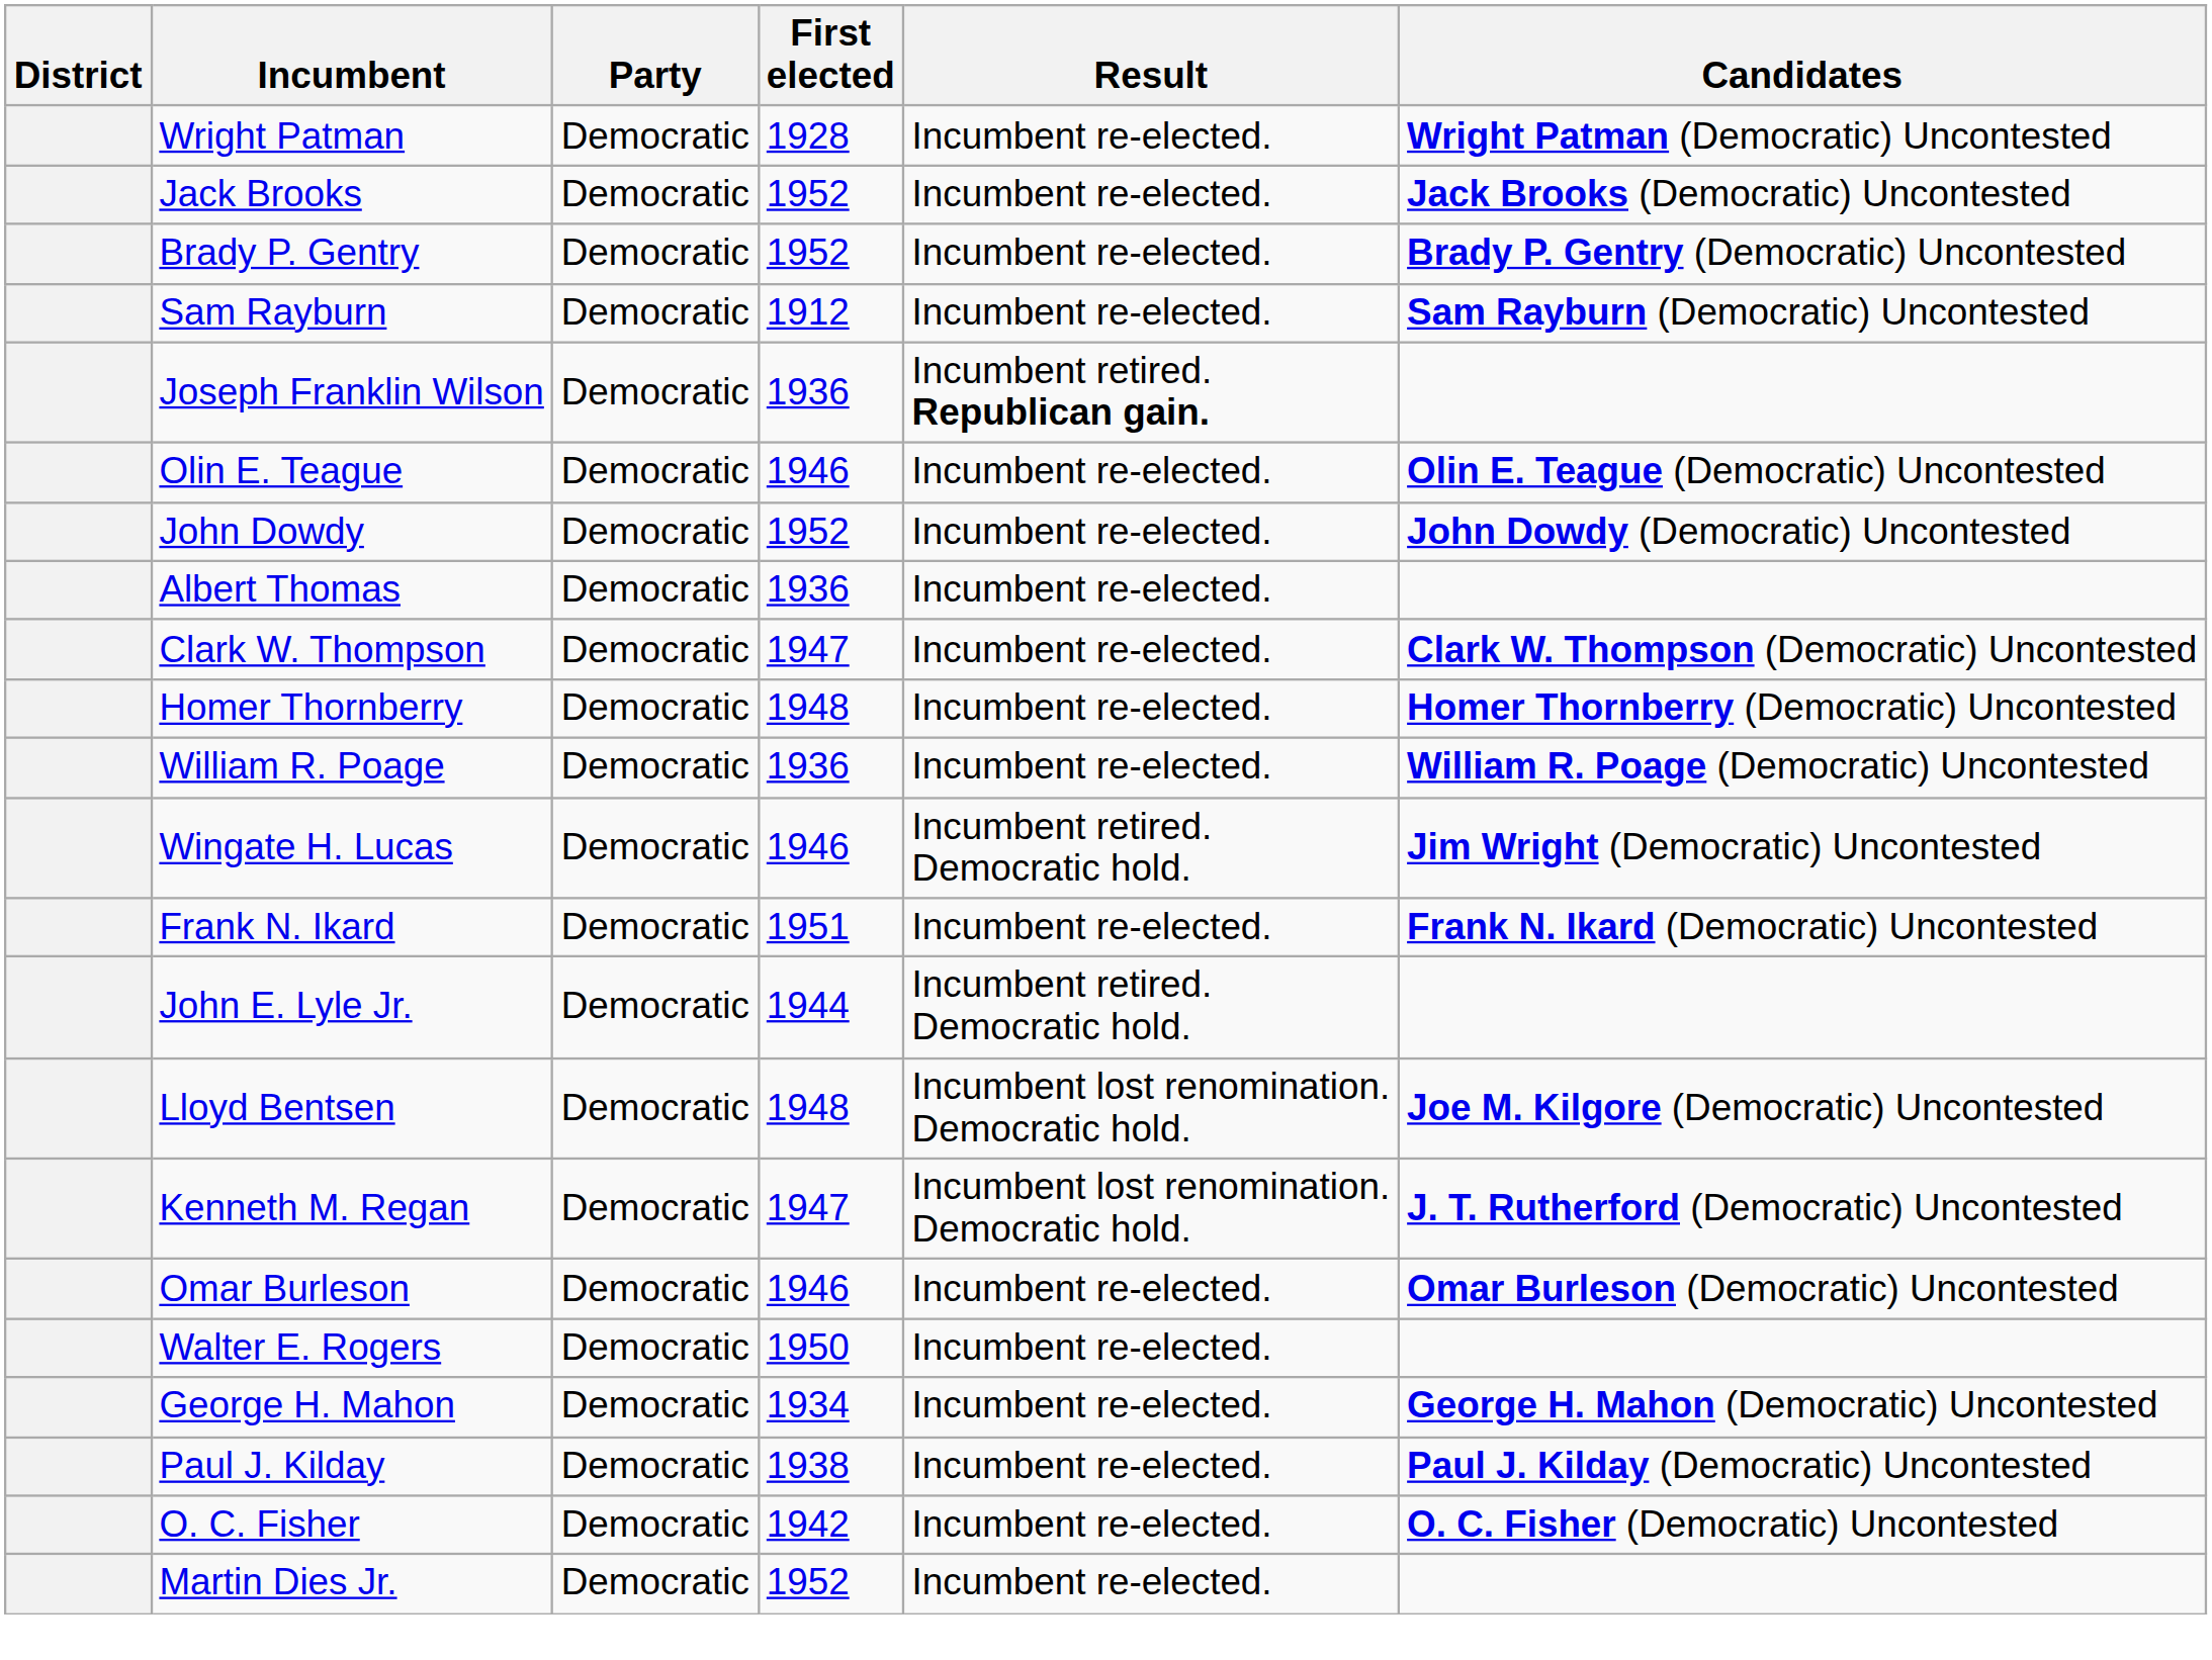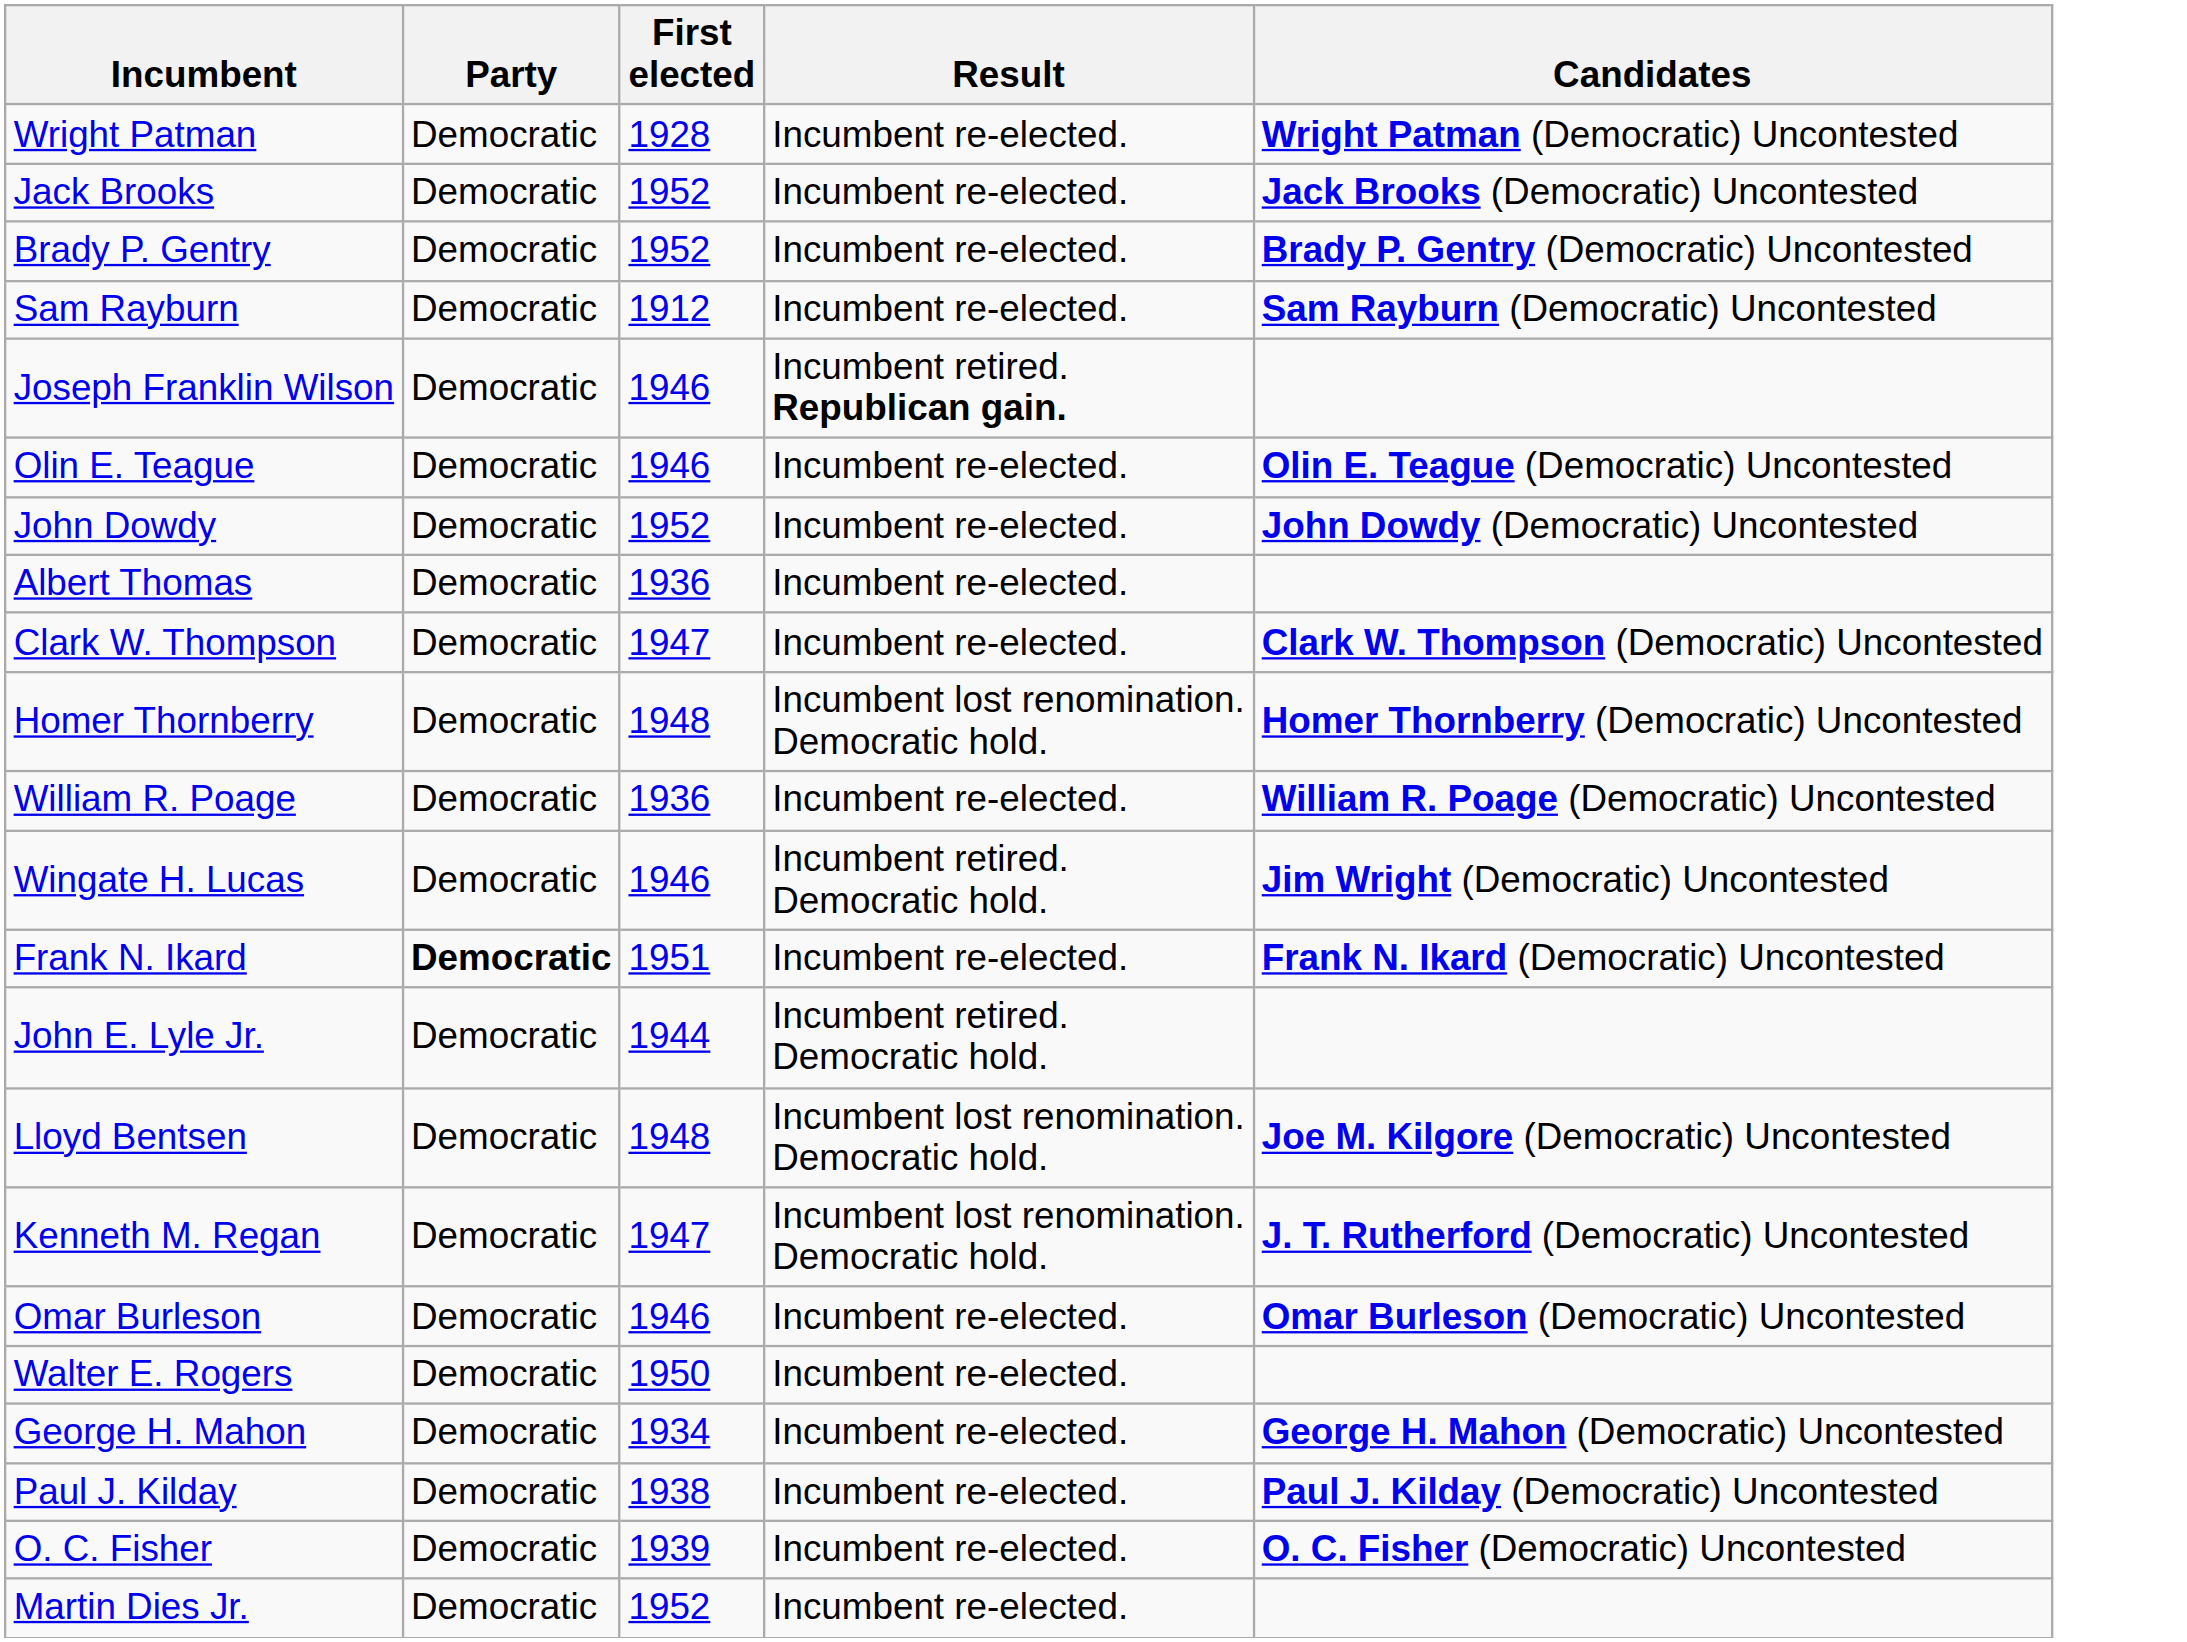- column: District
Joseph Franklin Wilson | First elected: 1936 -> 1946
Homer Thornberry | Result: Incumbent re-elected. -> Incumbent lost renomination. Democratic hold.
Frank N. Ikard | Party: normal -> bold
O. C. Fisher | First elected: 1942 -> 1939
